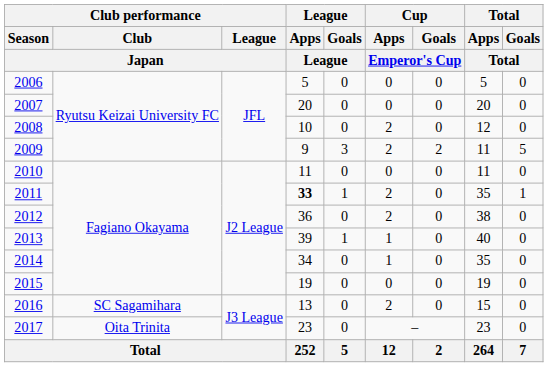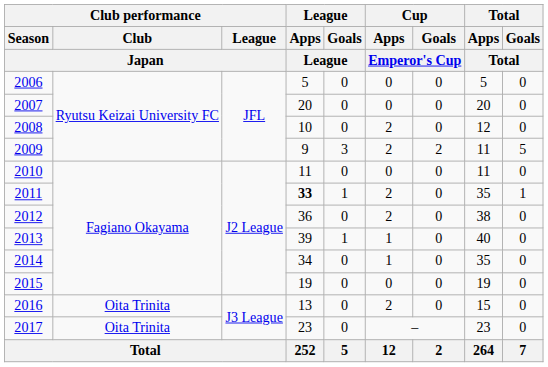2016 | Club performance / Club / Japan: SC Sagamihara -> Oita Trinita
